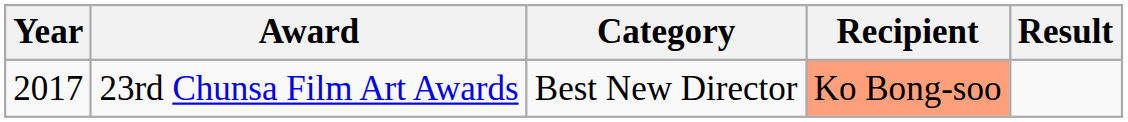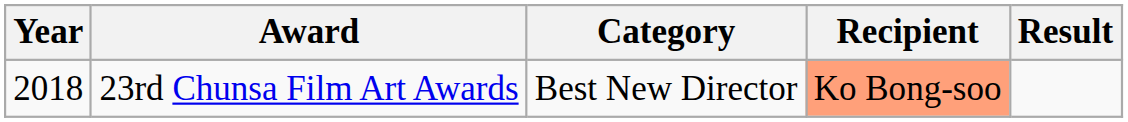23rd Chunsa Film Art Awards | Year: 2017 -> 2018
